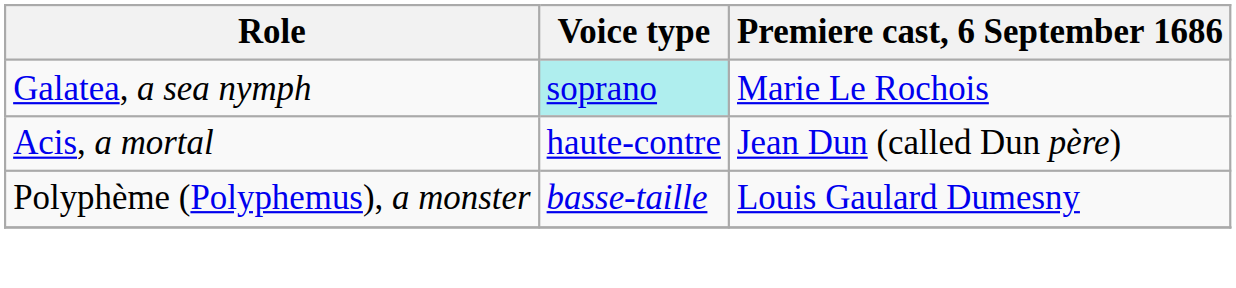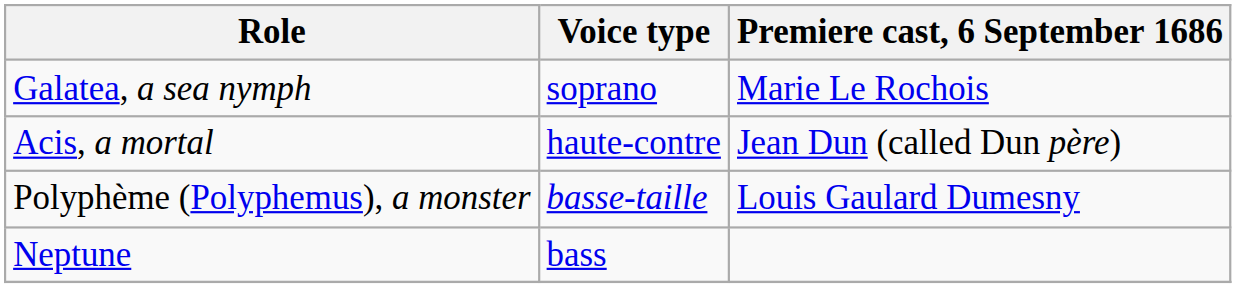Galatea, a sea nymph | Voice type: paleturquoise background -> no background
+ row: Neptune | bass
